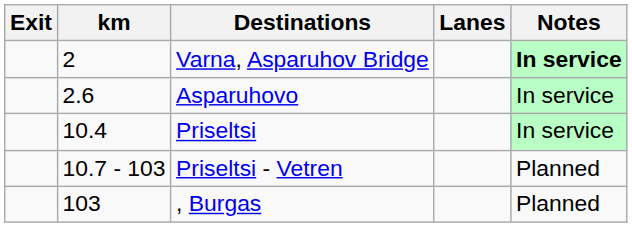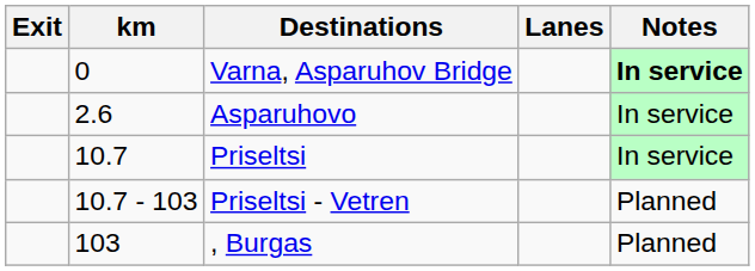Varna, Asparuhov Bridge | km: 2 -> 0
Priseltsi | km: 10.4 -> 10.7
